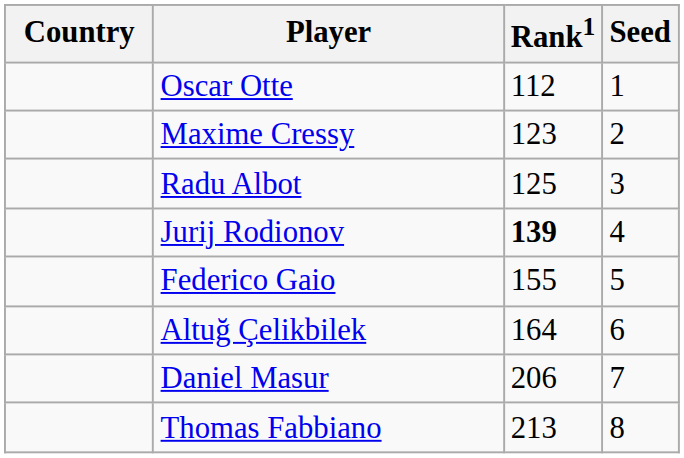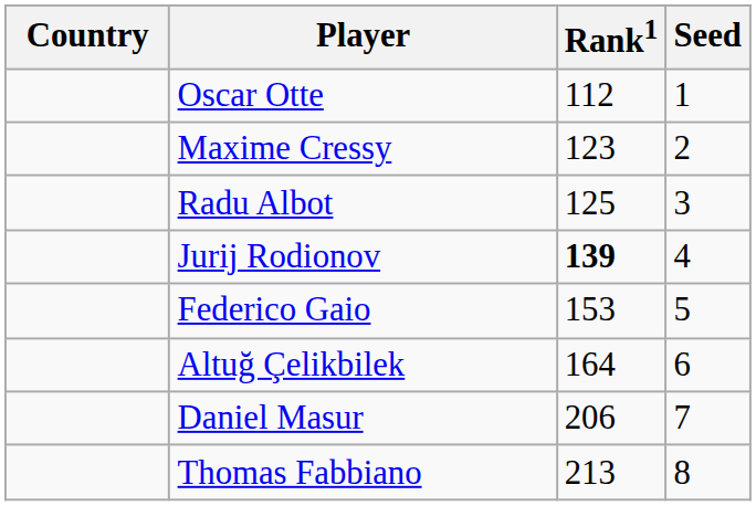Federico Gaio | Rank1: 155 -> 153
